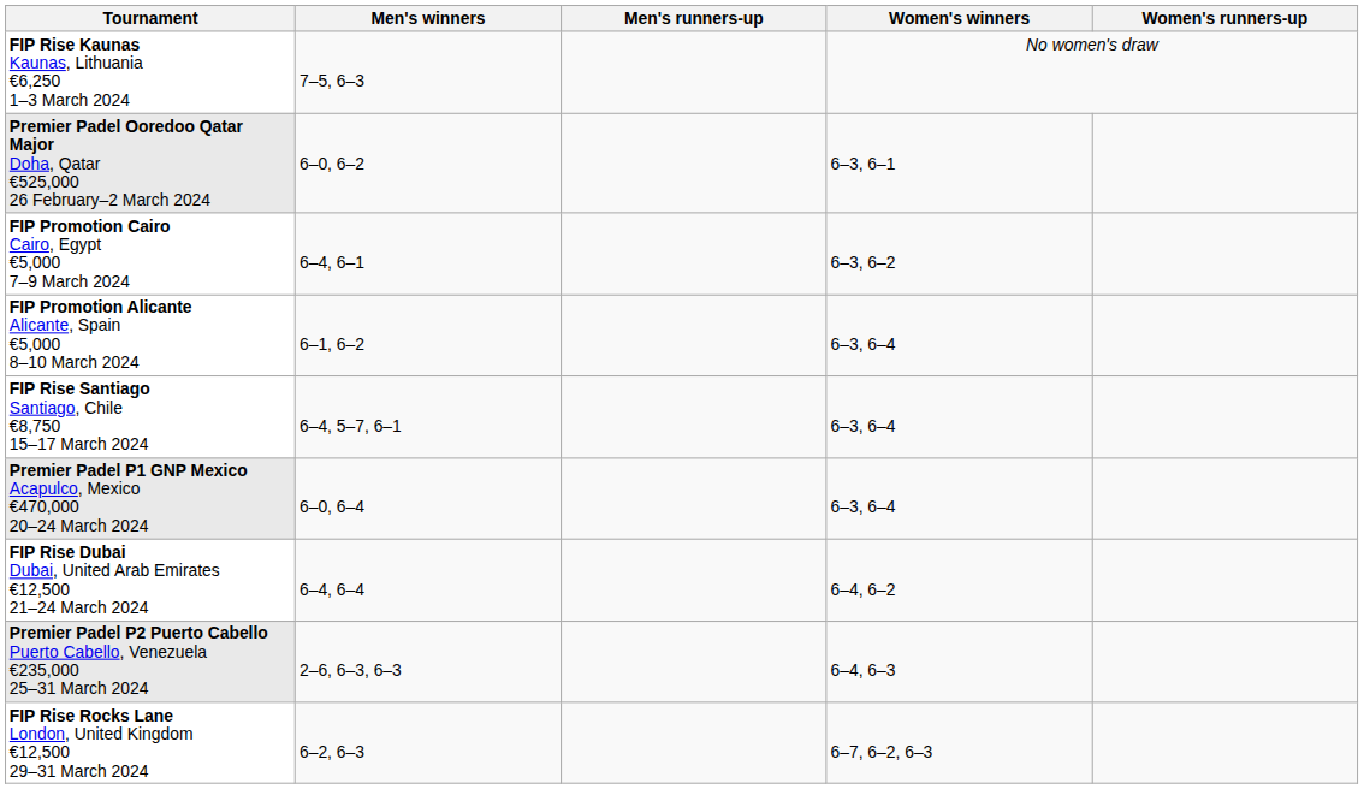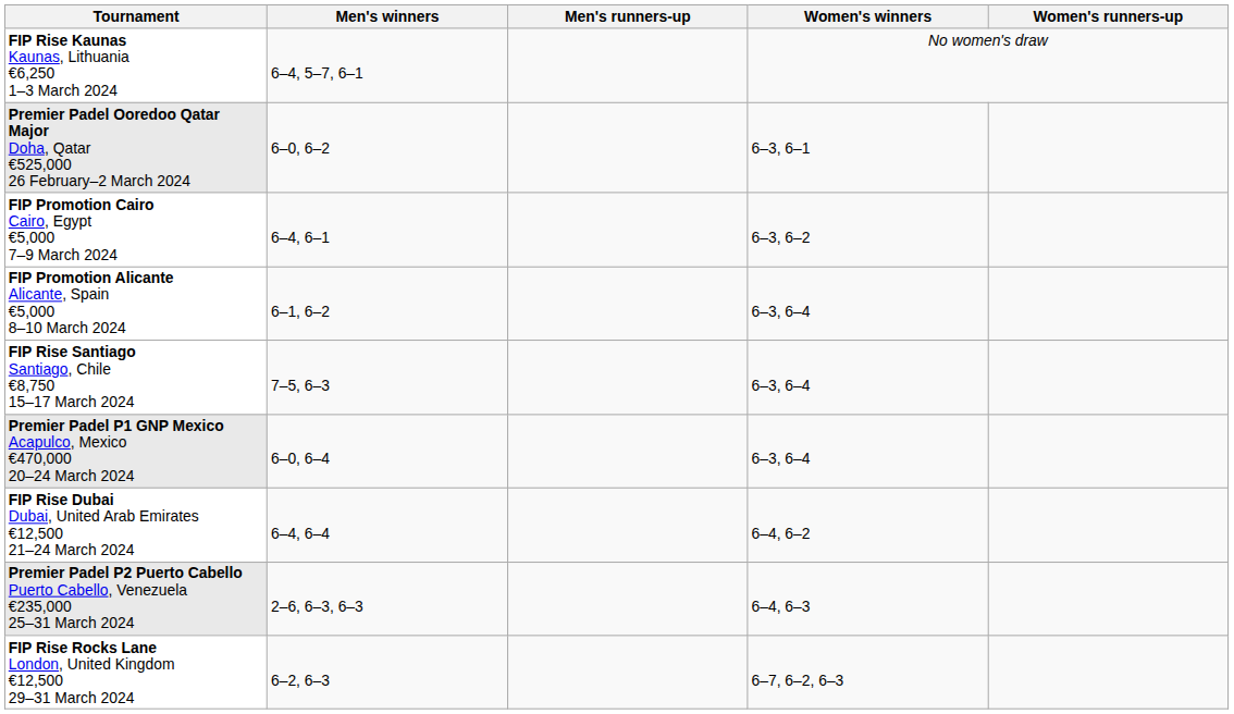FIP Rise Kaunas Kaunas, Lithuania €6,250 1–3 March 2024 | Men's winners: 7–5, 6–3 -> 6–4, 5–7, 6–1
FIP Rise Santiago Santiago, Chile €8,750 15–17 March 2024 | Men's winners: 6–4, 5–7, 6–1 -> 7–5, 6–3
